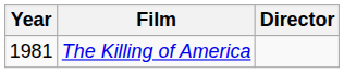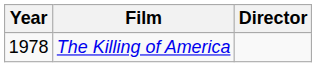The Killing of America | Year: 1981 -> 1978
